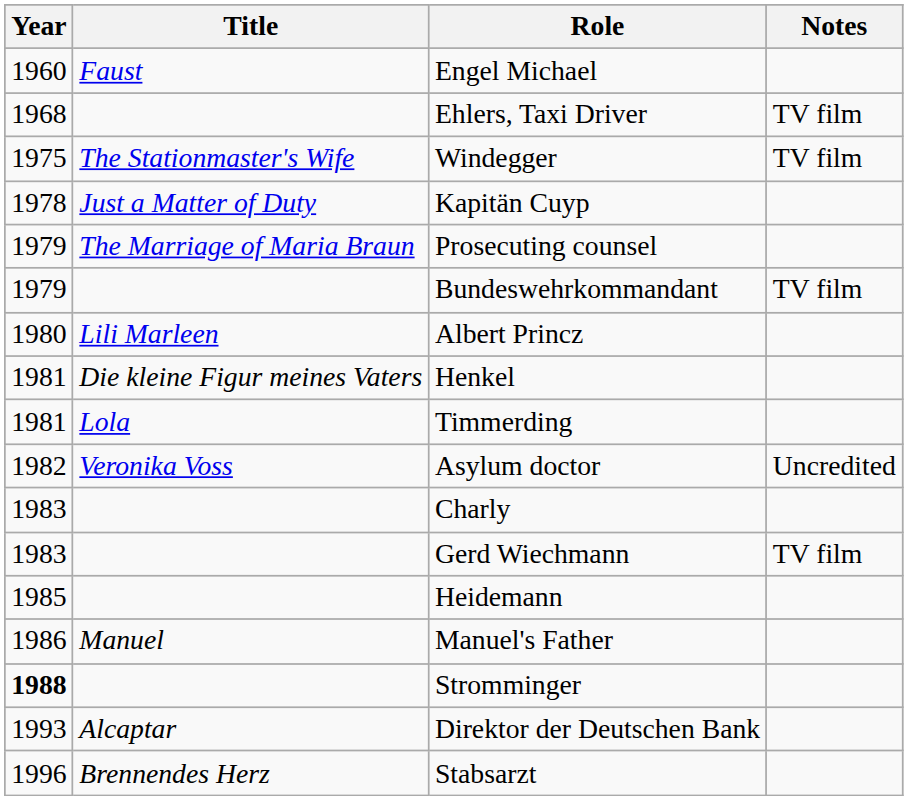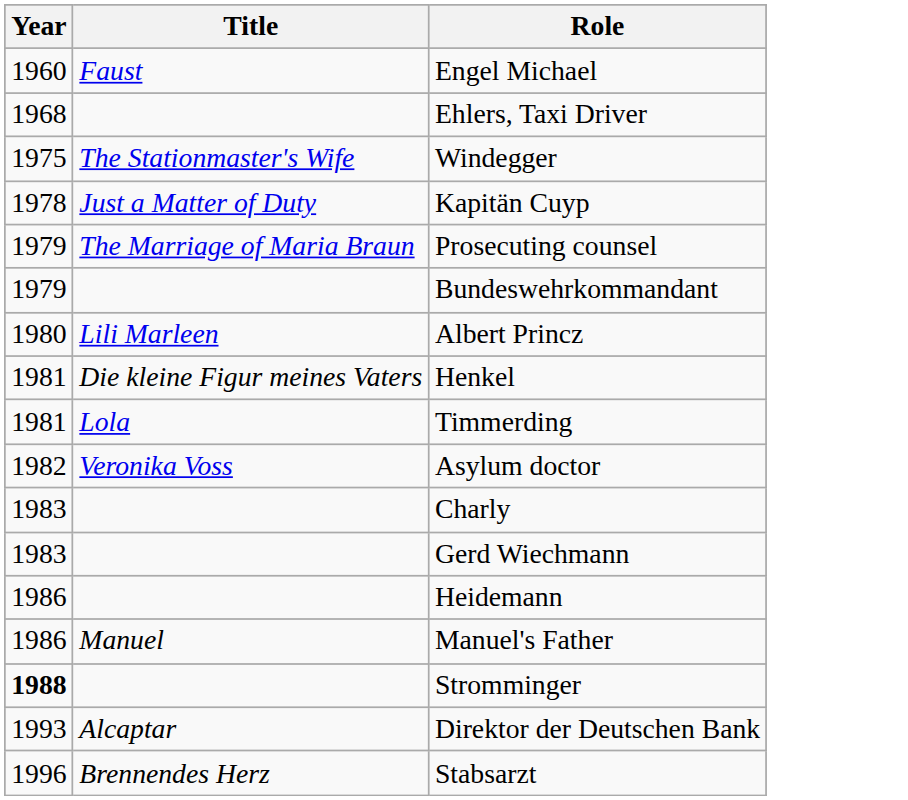- column: Notes | TV film | TV film | TV film | Uncredited | TV film
Heidemann | Year: 1985 -> 1986
